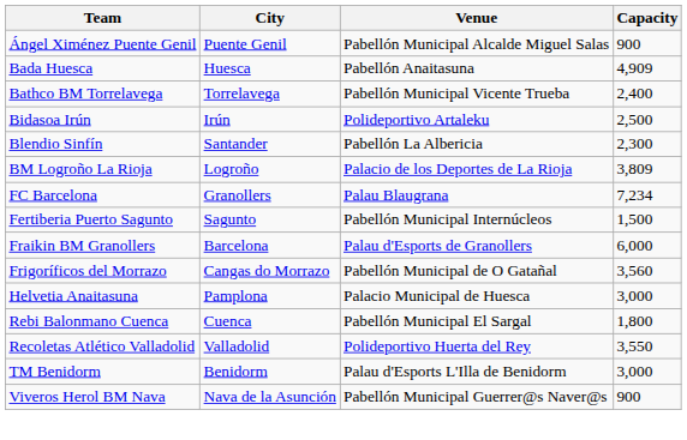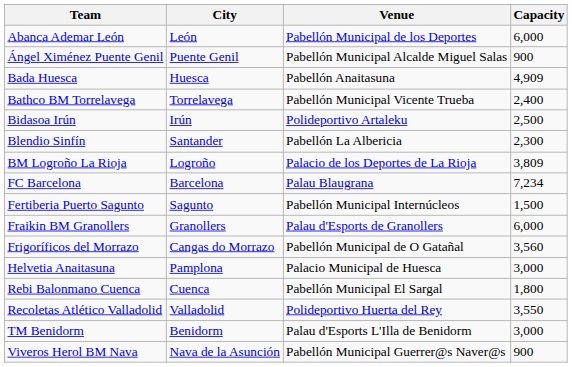+ row: Abanca Ademar León | León | Pabellón Municipal de los Deportes | 6,000
FC Barcelona | City: Granollers -> Barcelona
Fraikin BM Granollers | City: Barcelona -> Granollers
